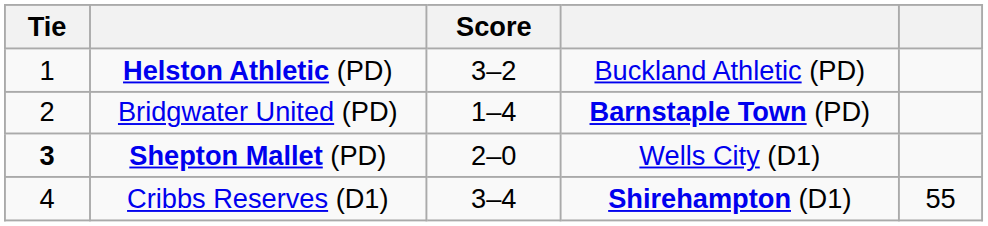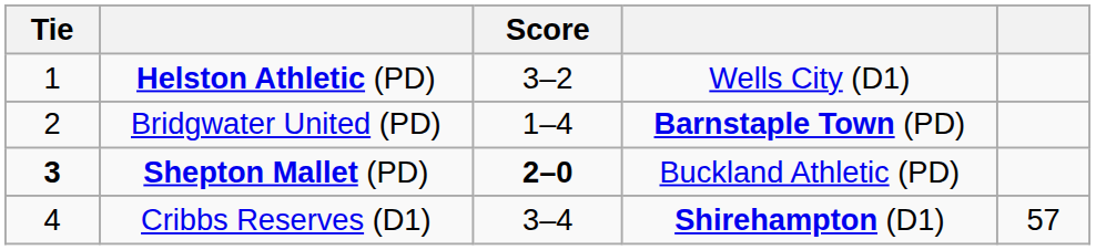Helston Athletic (PD) | column 4: Buckland Athletic (PD) -> Wells City (D1)
Shepton Mallet (PD) | Score: normal -> bold
Shepton Mallet (PD) | column 4: Wells City (D1) -> Buckland Athletic (PD)
Cribbs Reserves (D1) | column 5: 55 -> 57
